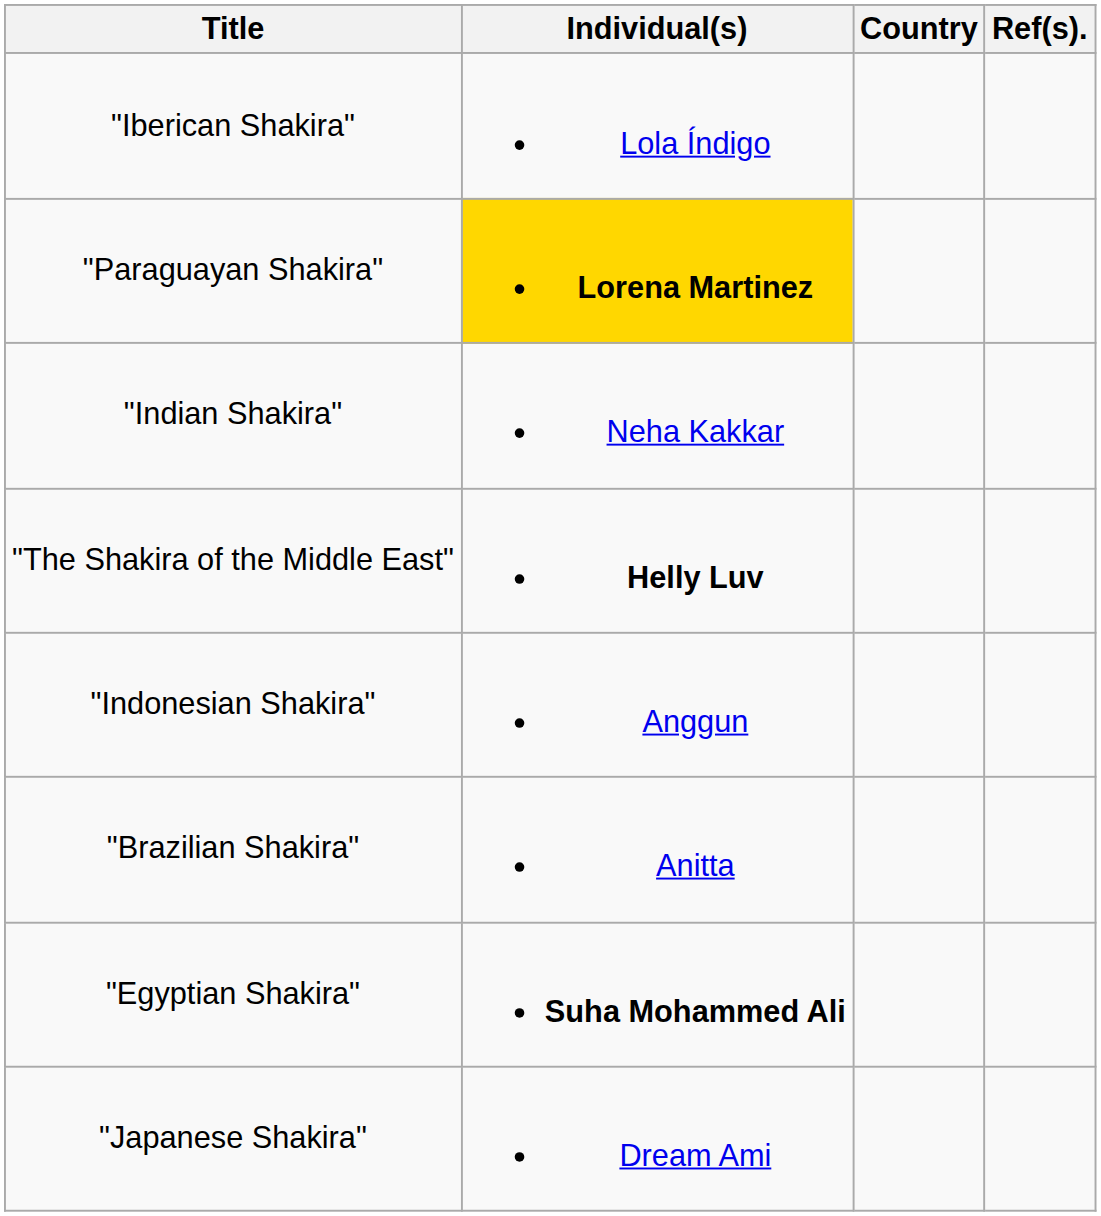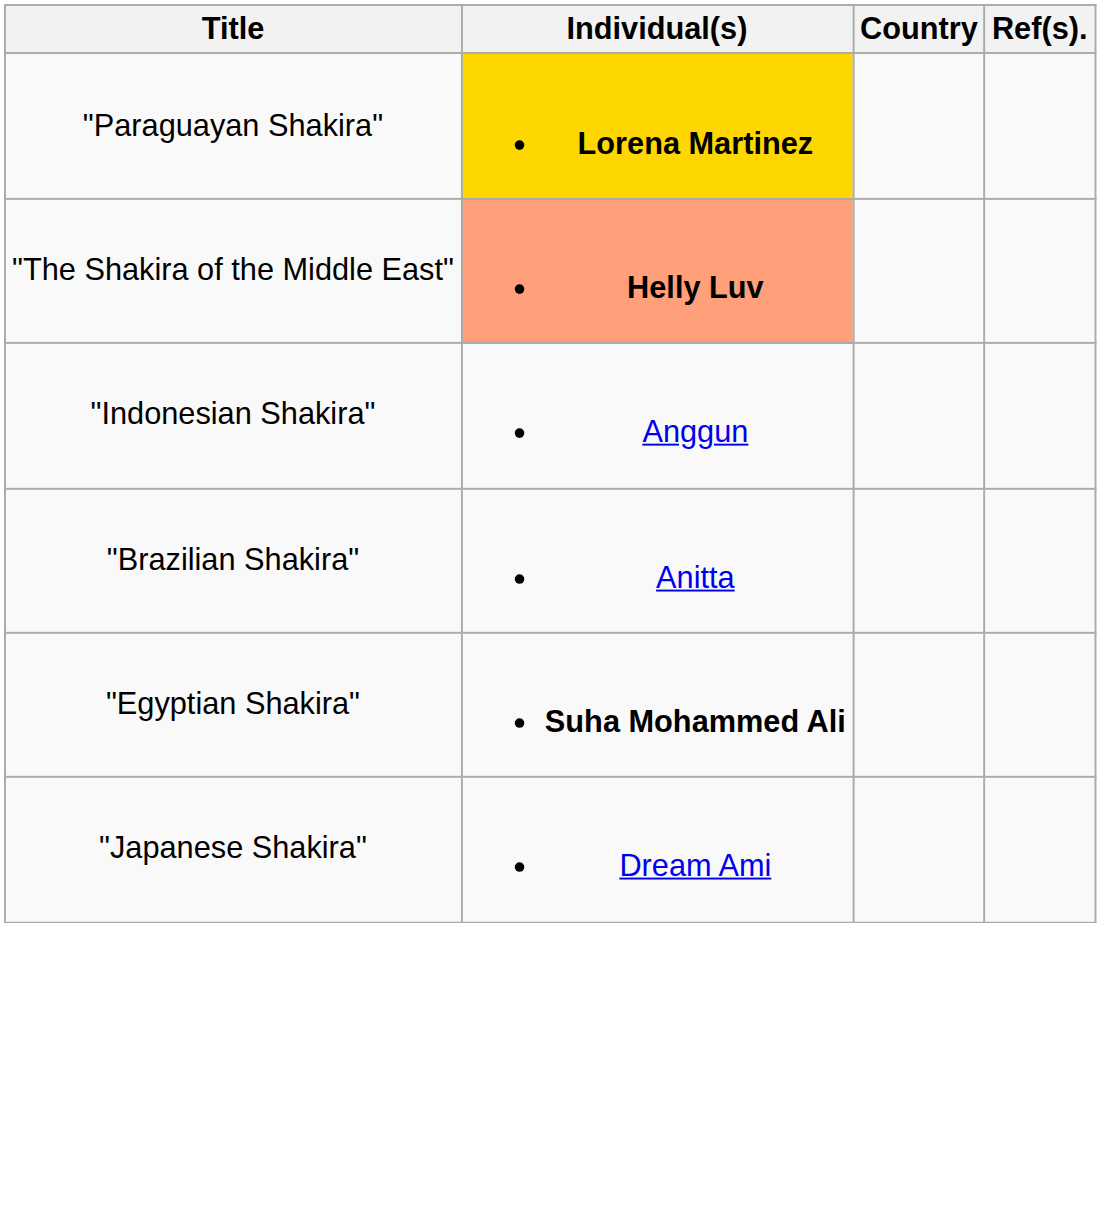- row: "Iberican Shakira" | Lola Índigo
- row: "Indian Shakira" | Neha Kakkar
"The Shakira of the Middle East" | Individual(s): no background -> lightsalmon background
